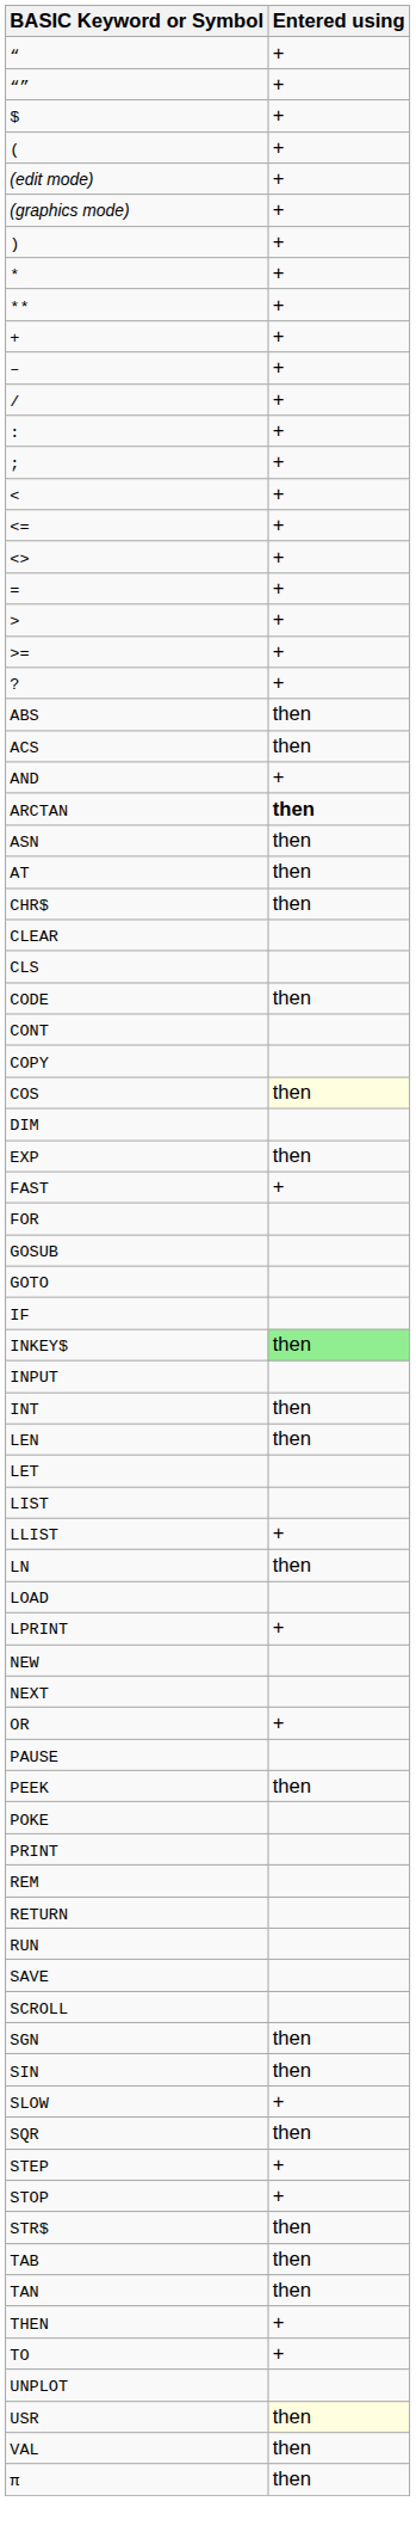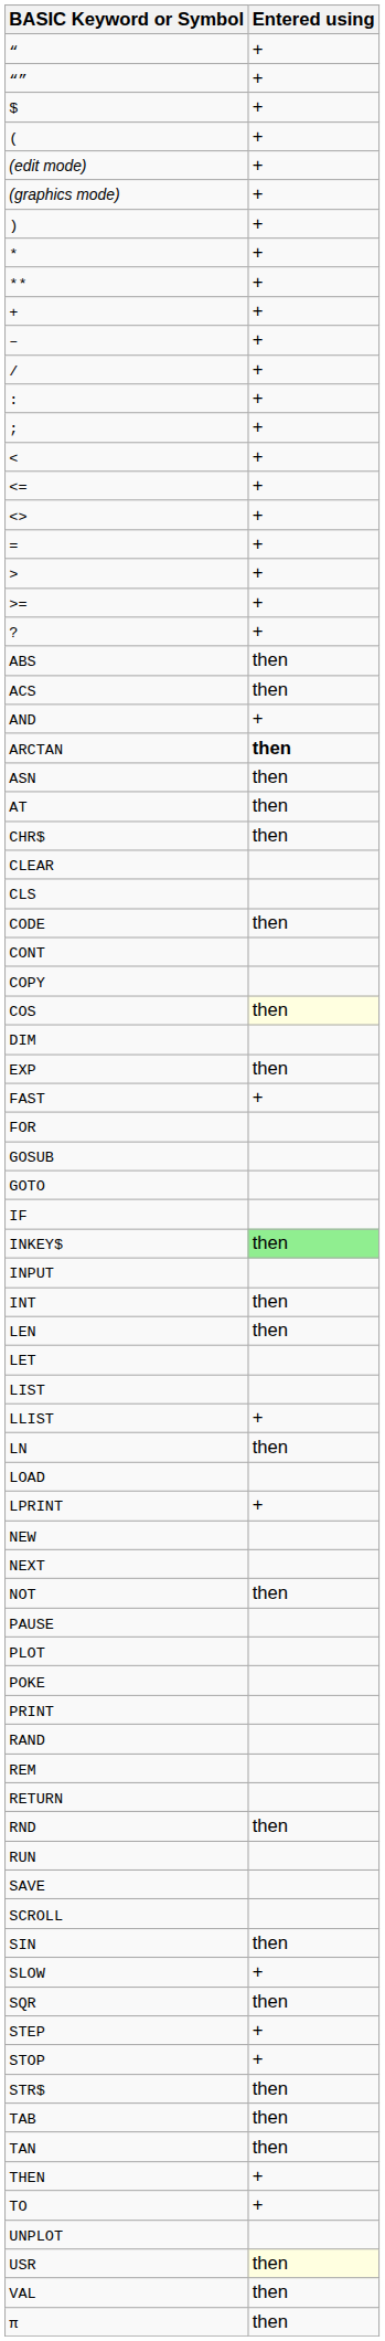+ row: NOT | then
- row: OR | +
- row: PEEK | then
+ row: PLOT
+ row: RAND
+ row: RND | then
- row: SGN | then
